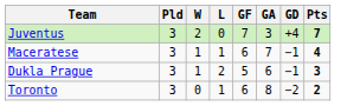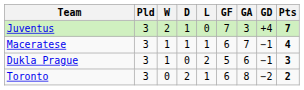+ column: D | 1 | 1 | 0 | 2
